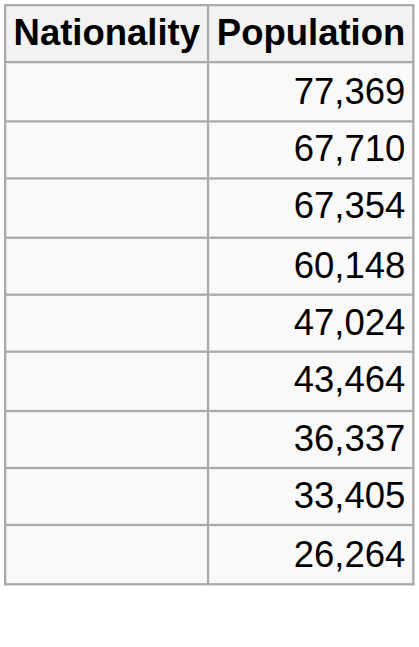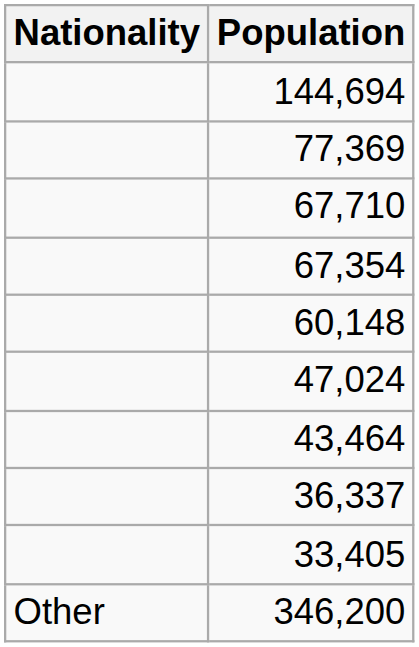+ row: 144,694
- row: 26,264
+ row: Other | 346,200
